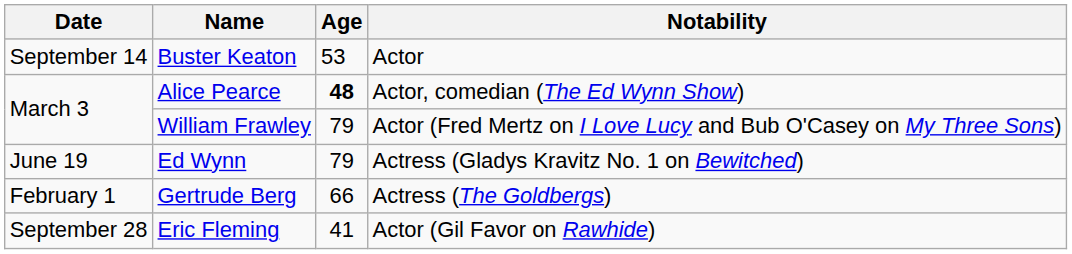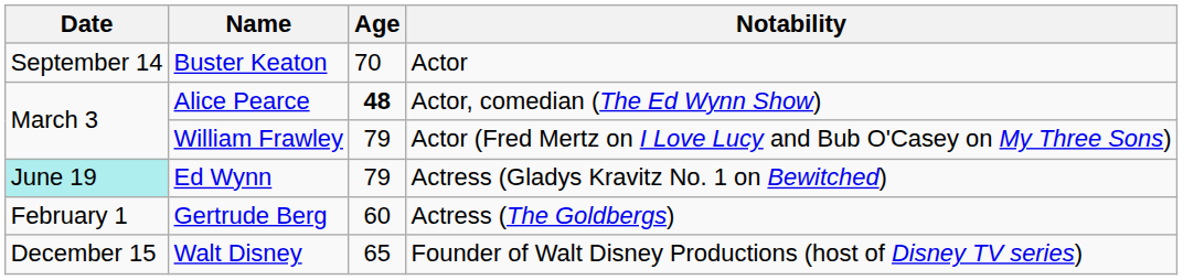Buster Keaton | Age: 53 -> 70
Ed Wynn | Date: no background -> paleturquoise background
Gertrude Berg | Age: 66 -> 60
- row: September 28 | Eric Fleming | 41 | Actor (Gil Favor on Rawhide)
+ row: December 15 | Walt Disney | 65 | Founder of Walt Disney Productions (host of Disney TV series)
